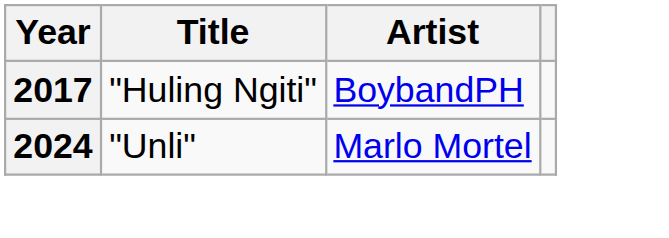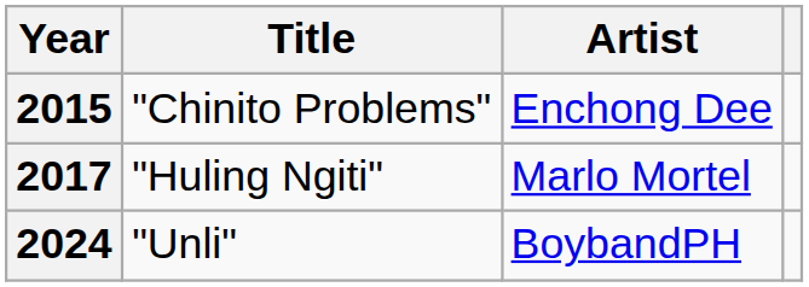+ row: 2015 | "Chinito Problems" | Enchong Dee
2017 | Artist: BoybandPH -> Marlo Mortel
2024 | Artist: Marlo Mortel -> BoybandPH
